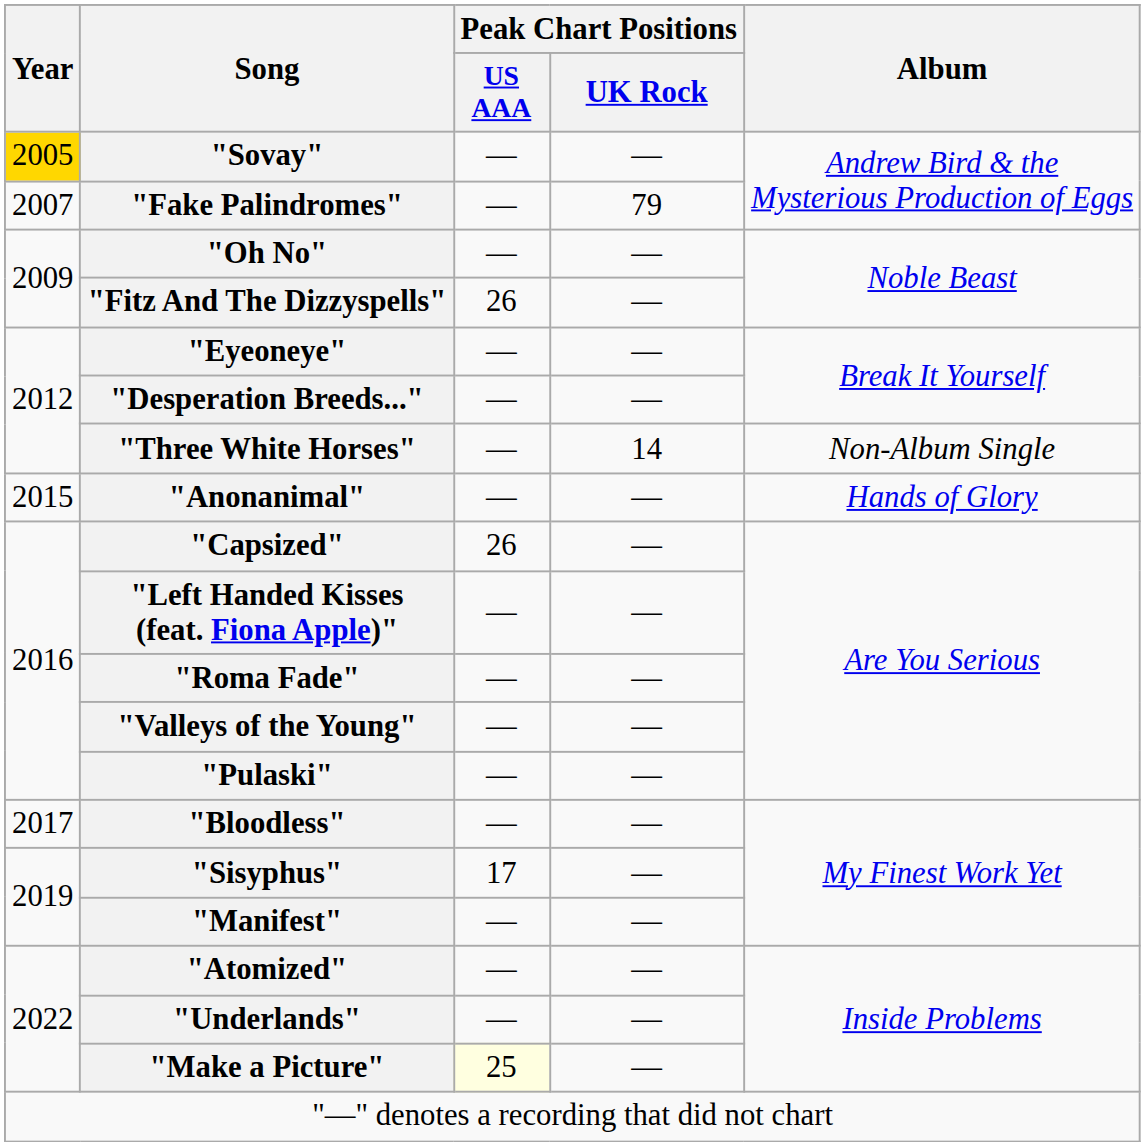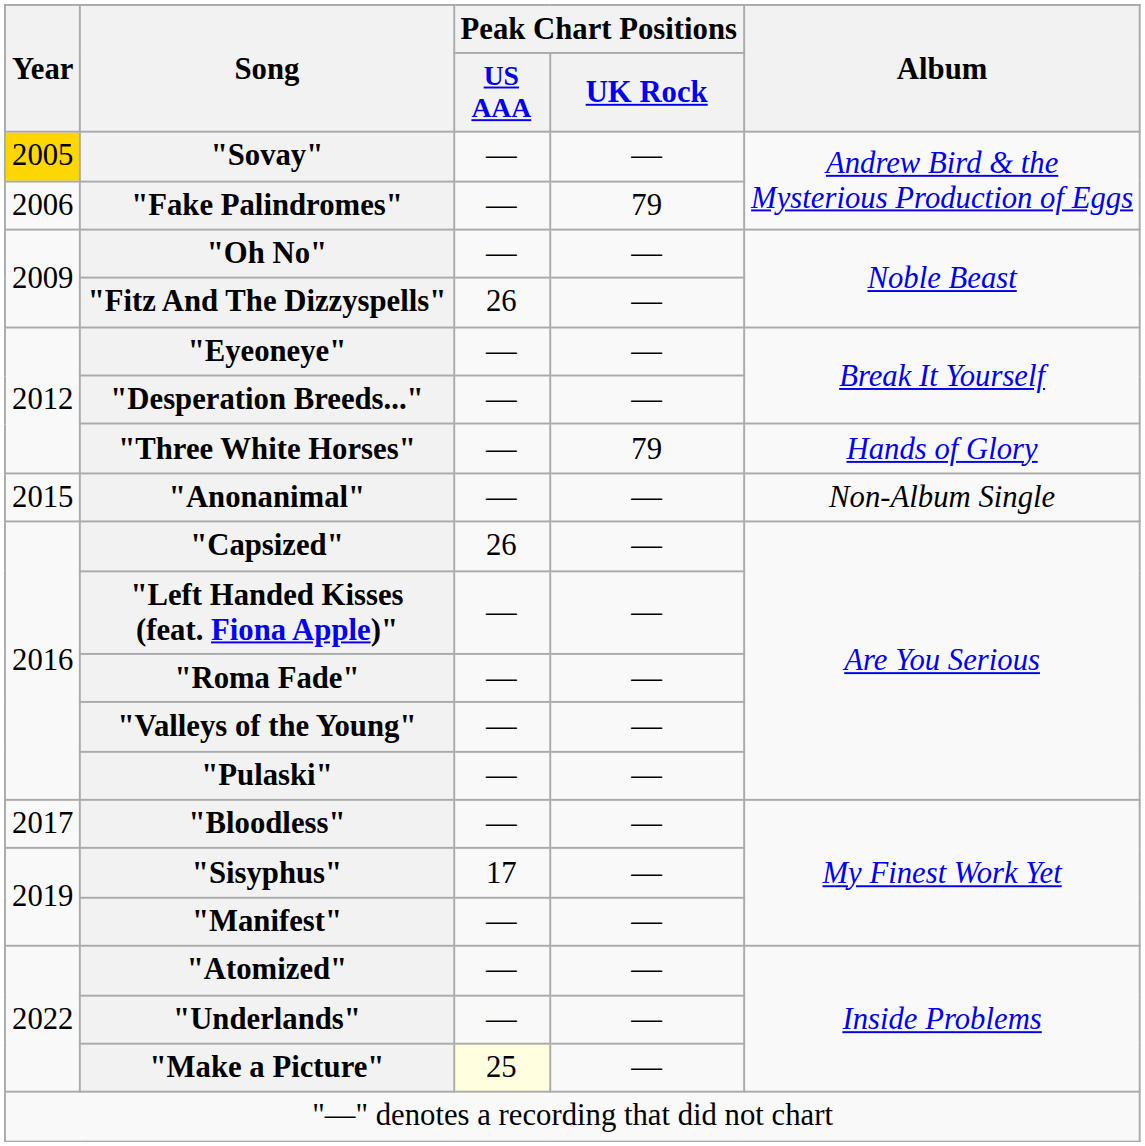"Fake Palindromes" | Year: 2007 -> 2006
"Three White Horses" | Peak Chart Positions / UK Rock: 14 -> 79
"Three White Horses" | Album: Non-Album Single -> Hands of Glory
"Anonanimal" | Album: Hands of Glory -> Non-Album Single
